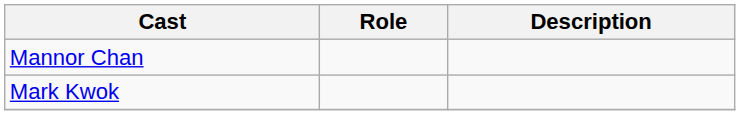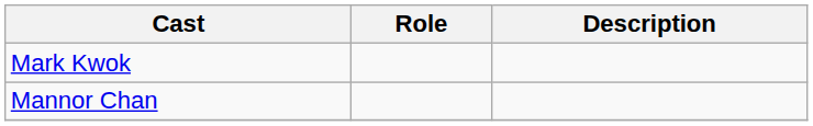rows swapped: Mark Kwok <-> Mannor Chan
